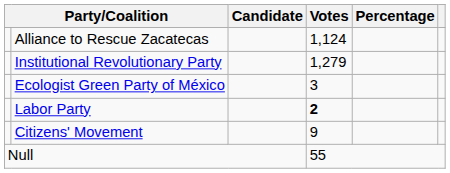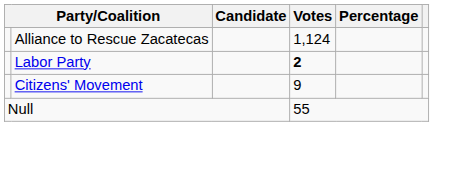- row: Institutional Revolutionary Party | 1,279
- row: Ecologist Green Party of México | 3
